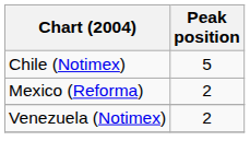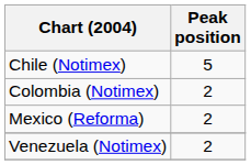+ row: Colombia (Notimex) | 2
